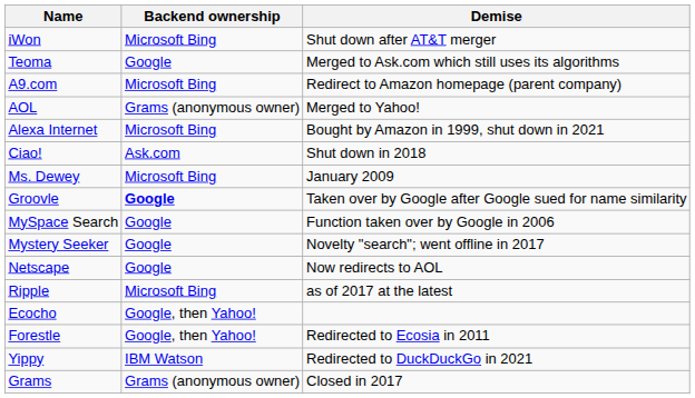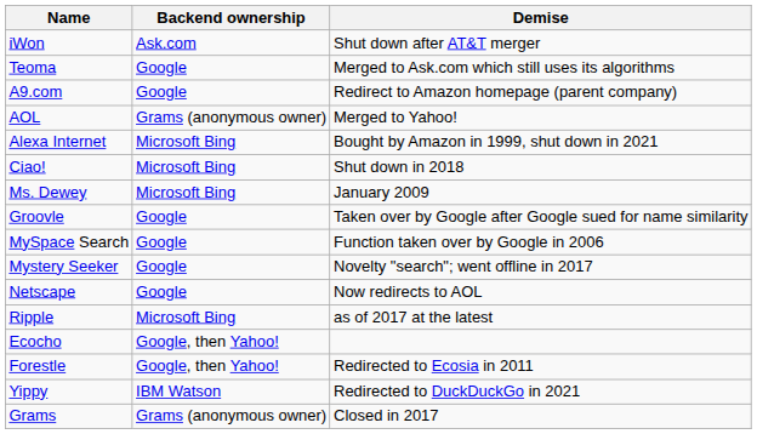iWon | Backend ownership: Microsoft Bing -> Ask.com
A9.com | Backend ownership: Microsoft Bing -> Google
Ciao! | Backend ownership: Ask.com -> Microsoft Bing
Groovle | Backend ownership: bold -> normal
